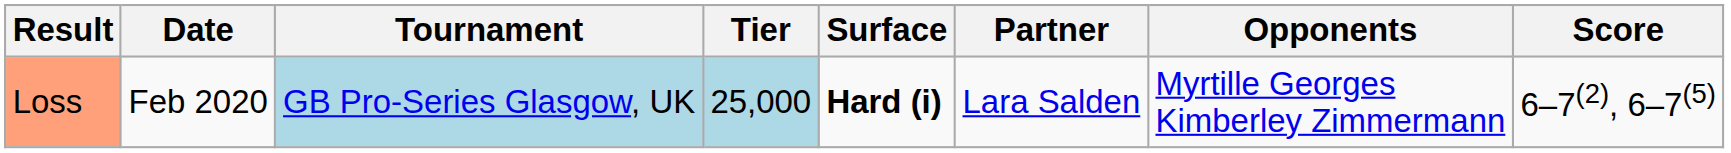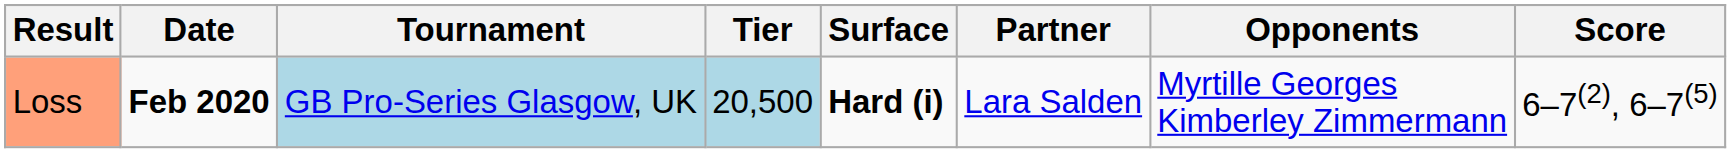Loss | Date: normal -> bold
Loss | Tier: 25,000 -> 20,500
